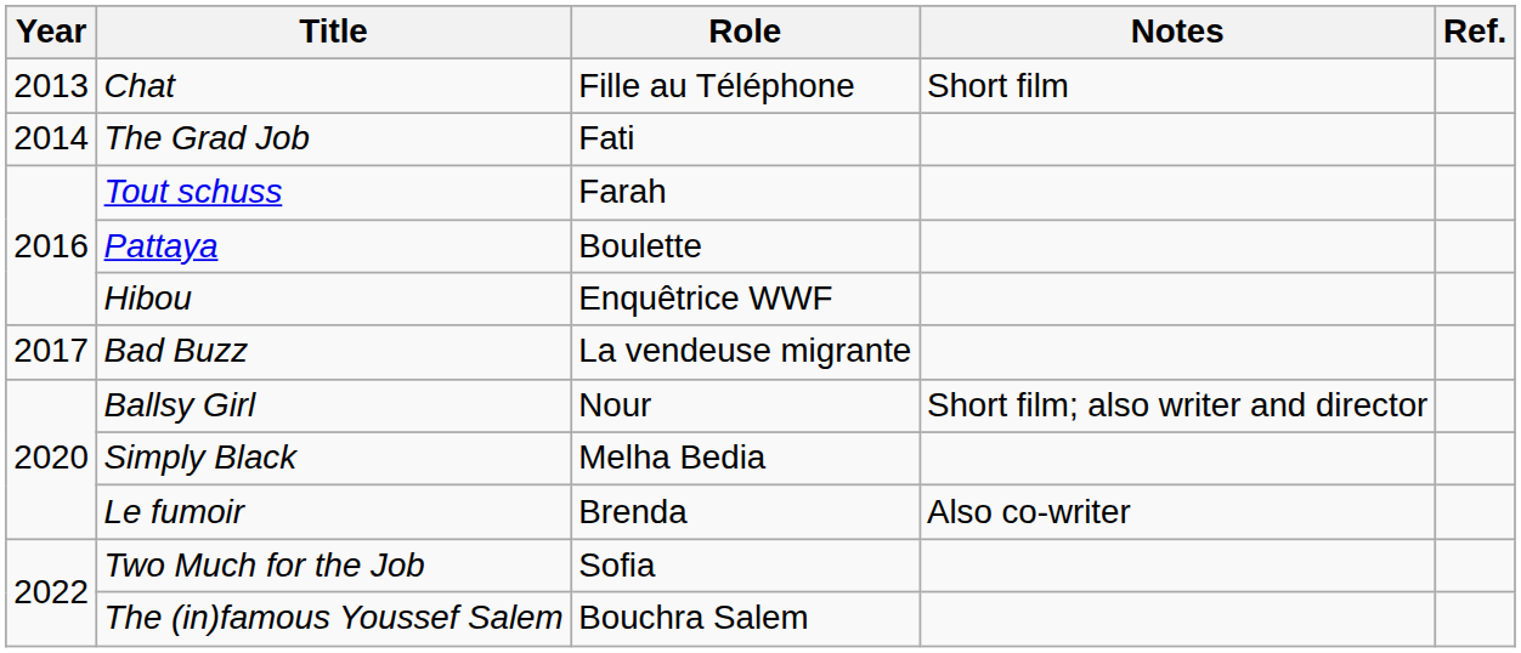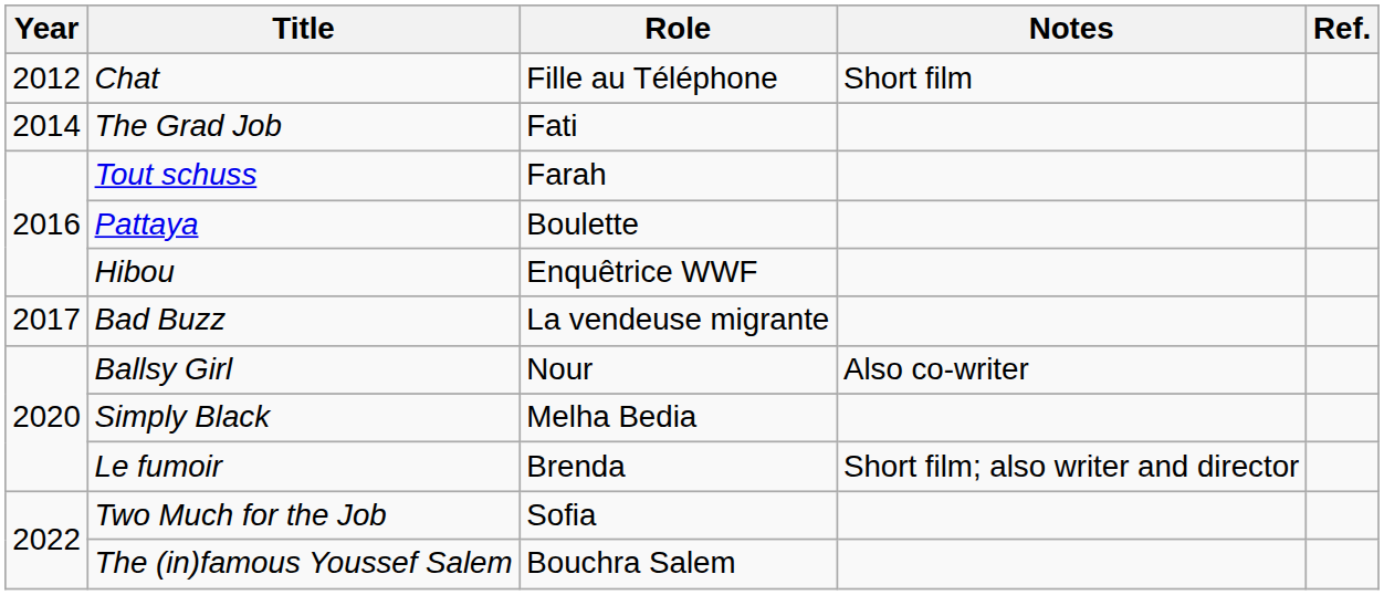Chat | Year: 2013 -> 2012
Ballsy Girl | Notes: Short film; also writer and director -> Also co-writer
Le fumoir | Notes: Also co-writer -> Short film; also writer and director
